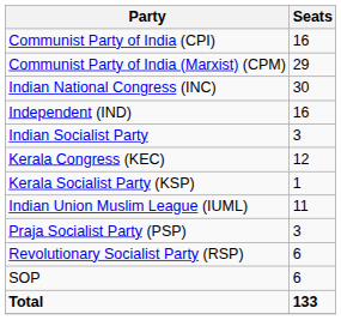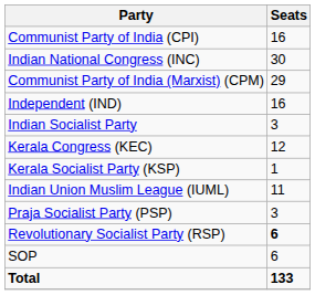rows swapped: Communist Party of India (Marxist) (CPM) <-> Indian National Congress (INC)
Revolutionary Socialist Party (RSP) | Seats: normal -> bold
